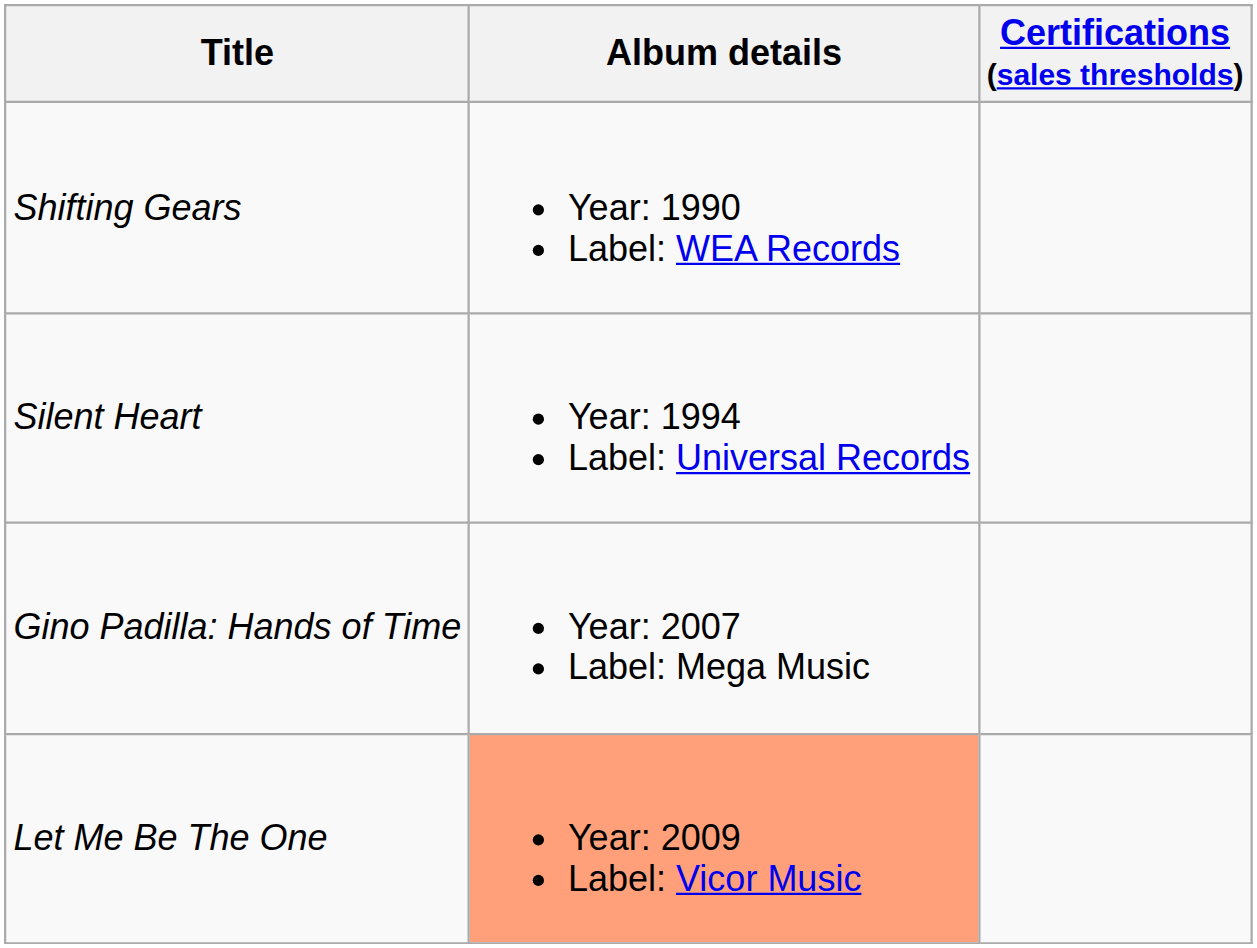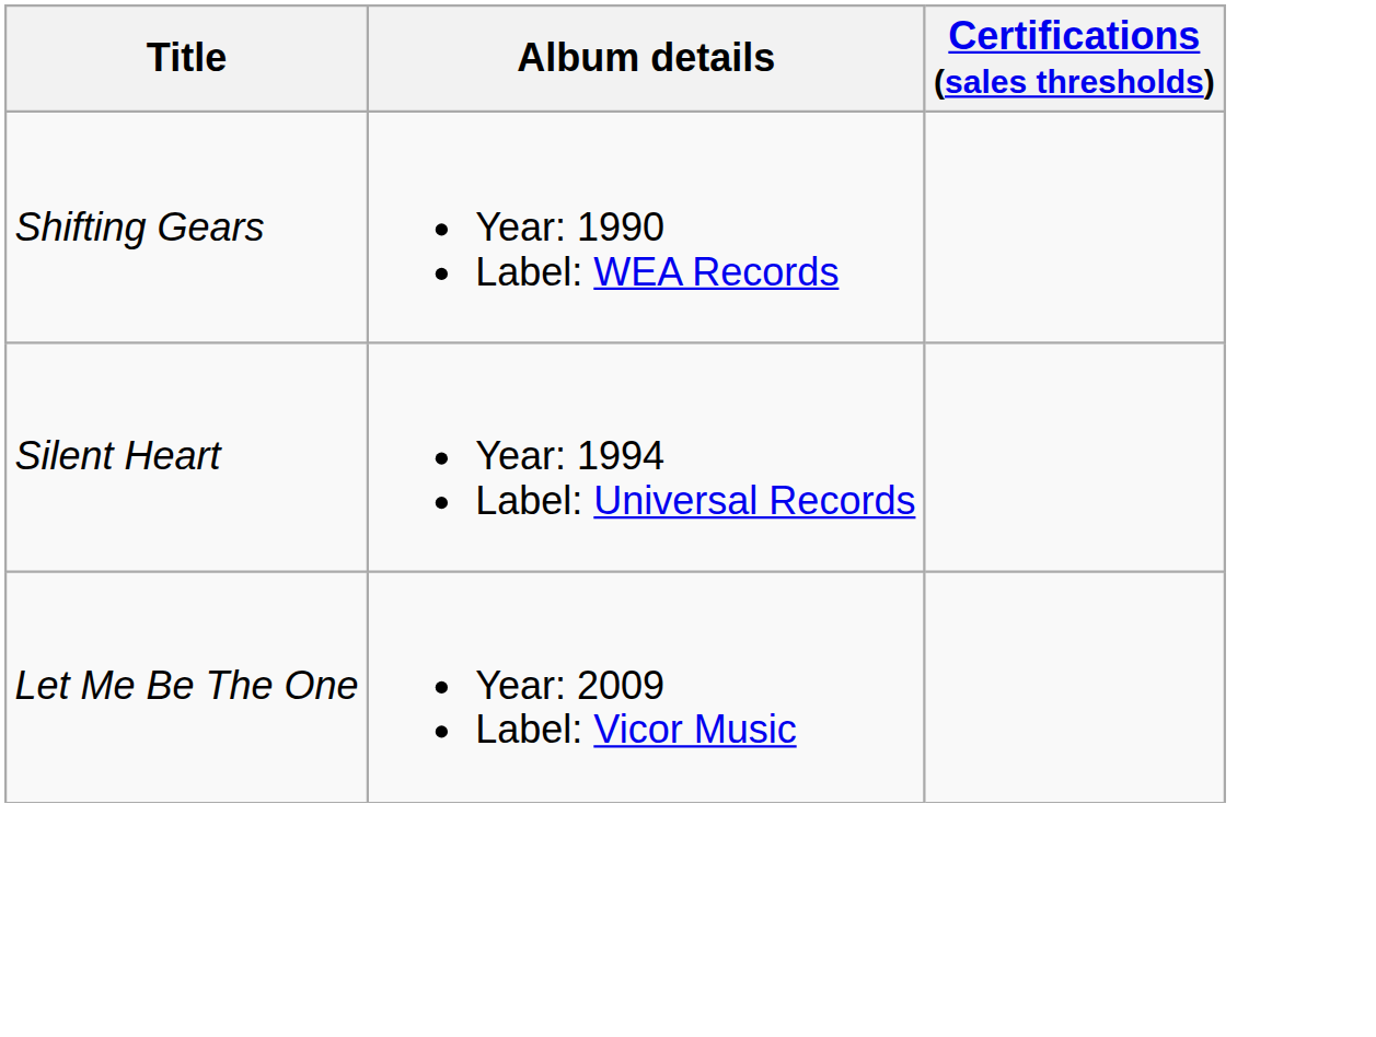- row: Gino Padilla: Hands of Time | Year: 2007 Label: Mega Music
Let Me Be The One | Album details: lightsalmon background -> no background
